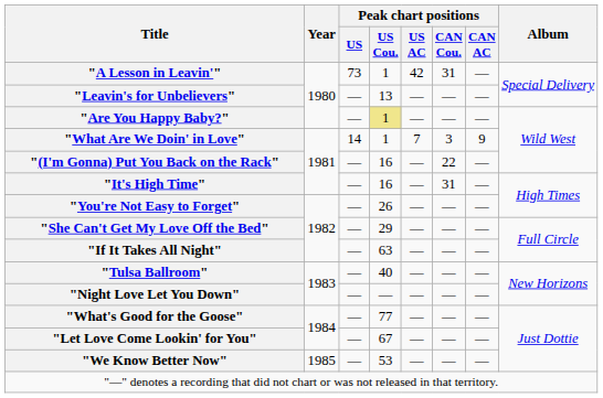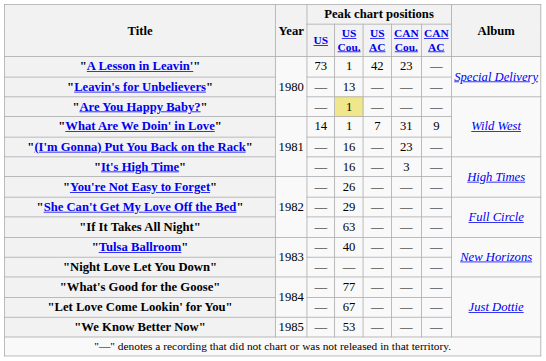"A Lesson in Leavin'" | Peak chart positions / CAN Cou.: 31 -> 23
"What Are We Doin' in Love" | Peak chart positions / CAN Cou.: 3 -> 31
"(I'm Gonna) Put You Back on the Rack" | Peak chart positions / CAN Cou.: 22 -> 23
"It's High Time" | Peak chart positions / CAN Cou.: 31 -> 3
